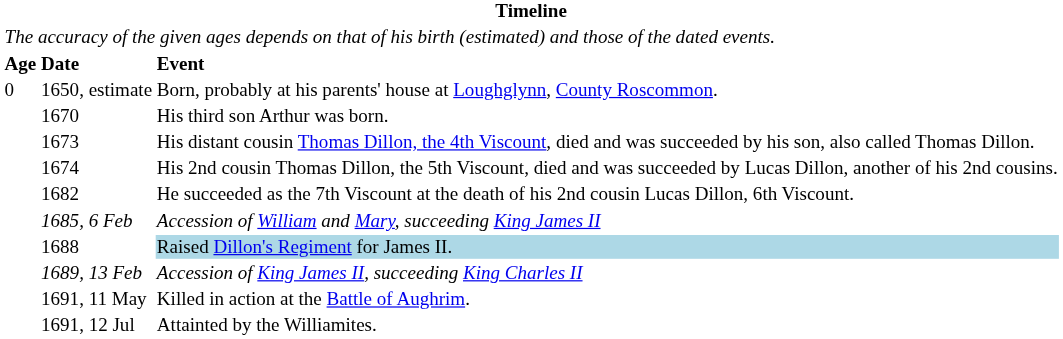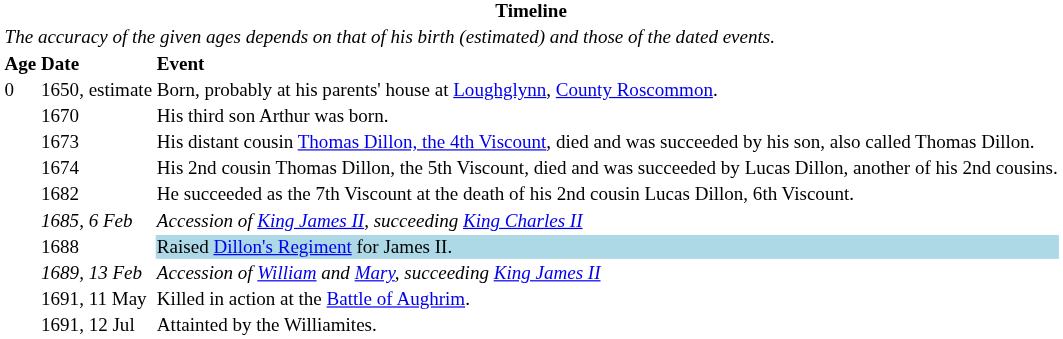1685, 6 Feb | column 3: Accession of William and Mary, succeeding King James II -> Accession of King James II, succeeding King Charles II
1689, 13 Feb | column 3: Accession of King James II, succeeding King Charles II -> Accession of William and Mary, succeeding King James II
